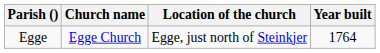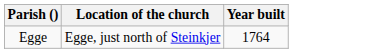- column: Church name | Egge Church
